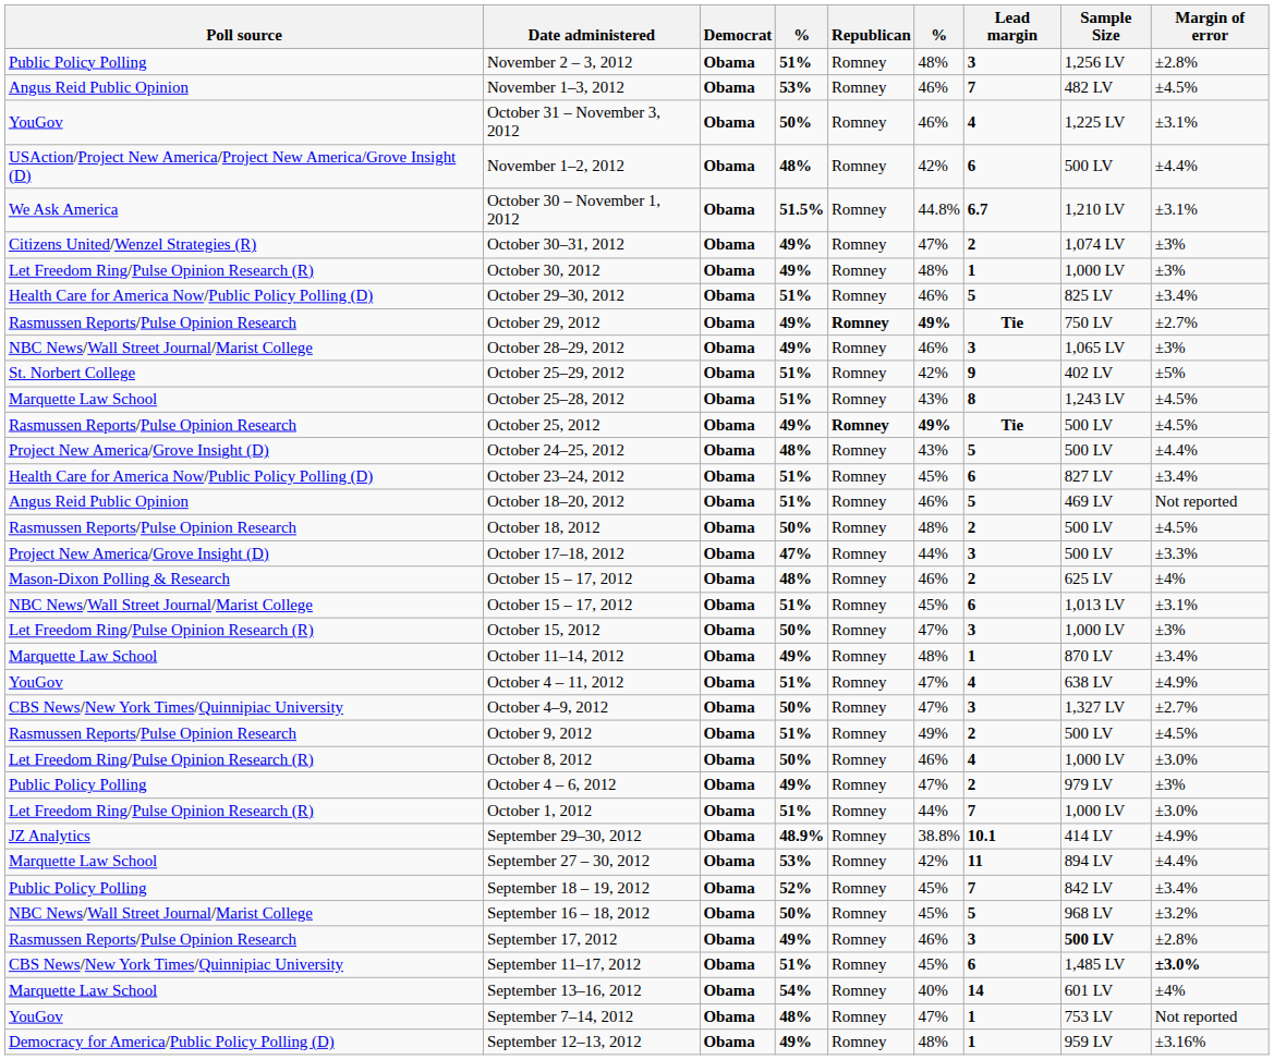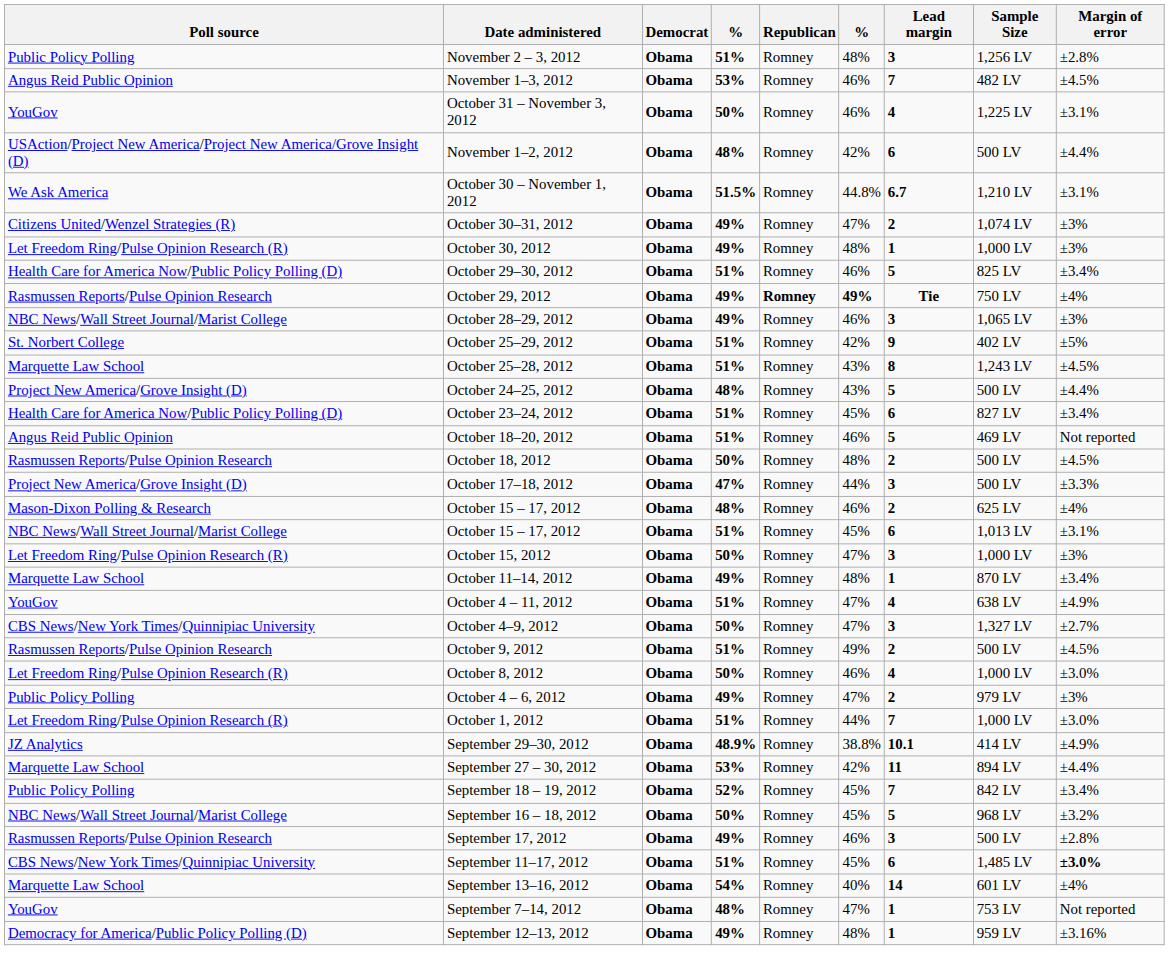October 29, 2012 | Margin of error: ±2.7% -> ±4%
- row: Rasmussen Reports/Pulse Opinion Research | October 25, 2012 | Obama | 49% | Romney | 49% | Tie | 500 LV | ±4.5%
September 17, 2012 | Sample Size: bold -> normal
